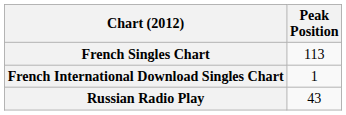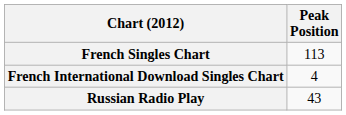French International Download Singles Chart | Peak Position: 1 -> 4
